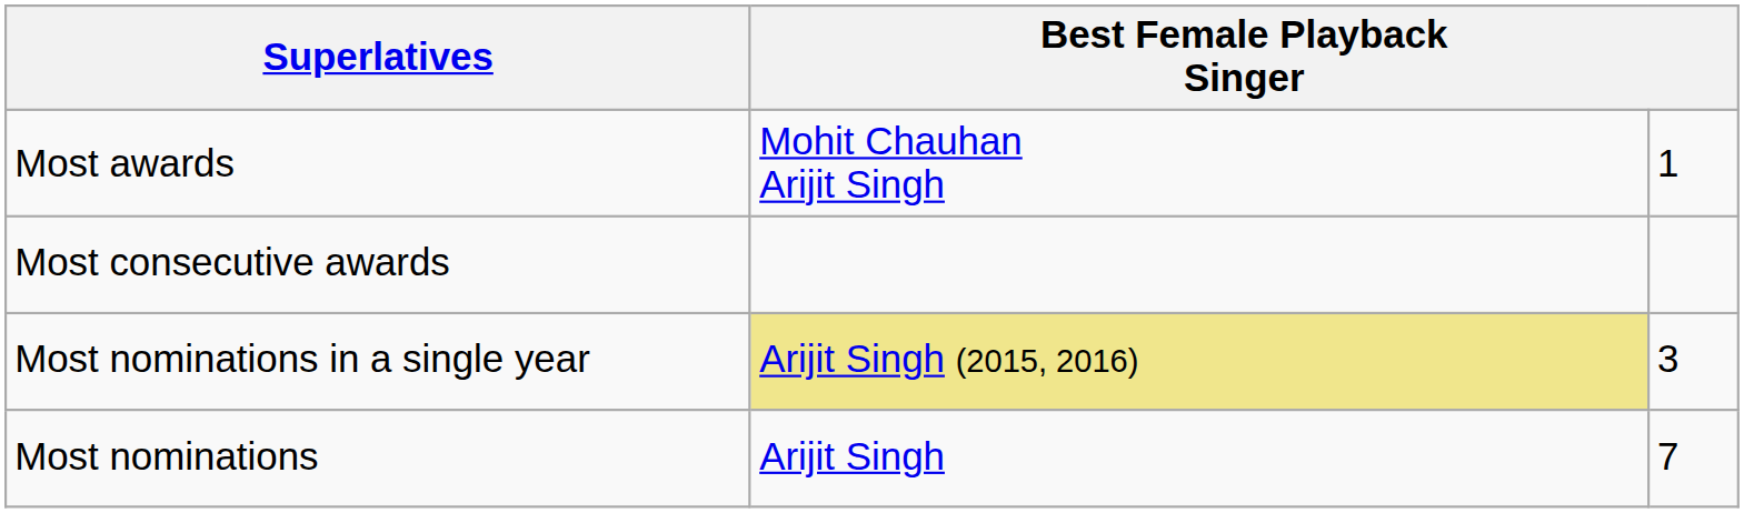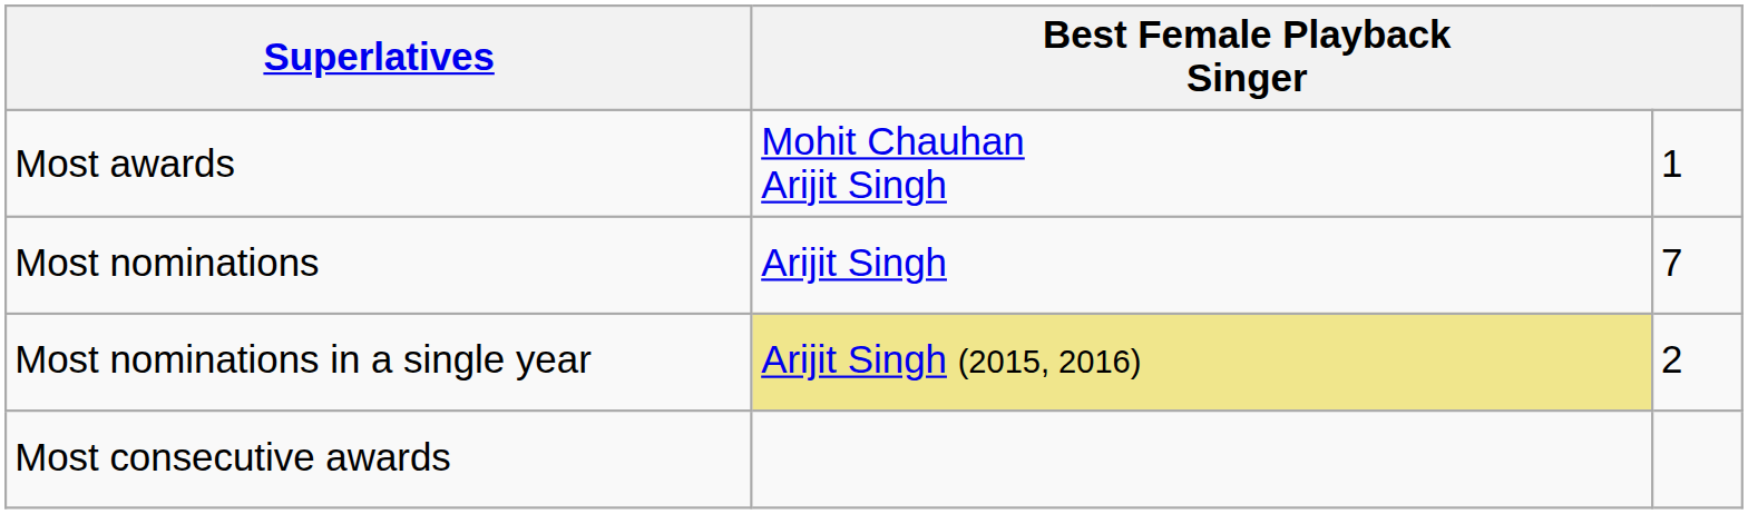rows swapped: Most nominations <-> Most consecutive awards
Most nominations in a single year | column 3: 3 -> 2
